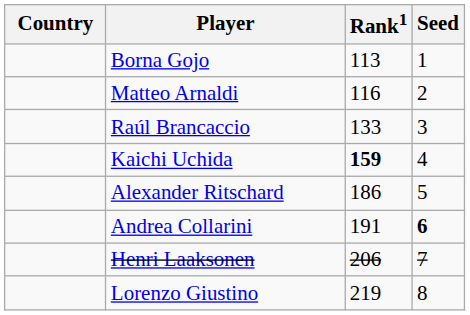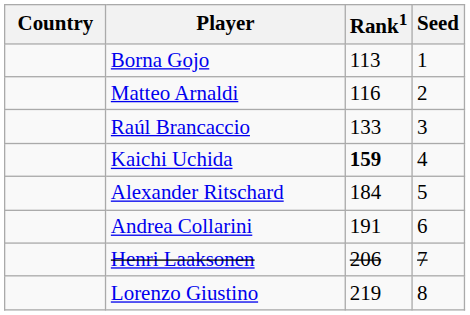Alexander Ritschard | Rank1: 186 -> 184
Andrea Collarini | Seed: bold -> normal
